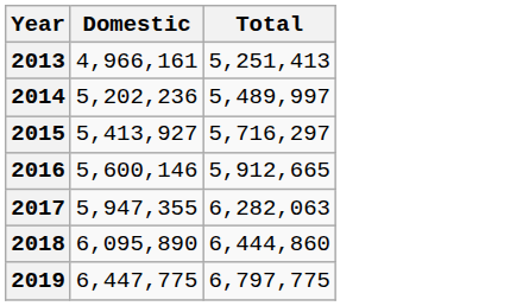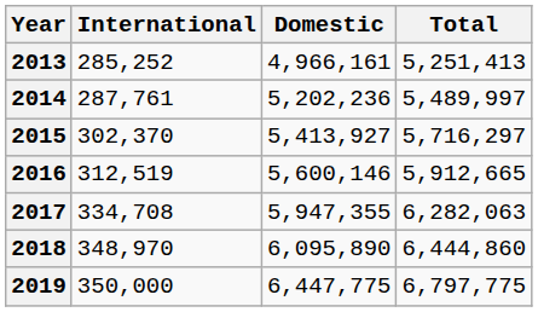+ column: International | 285,252 | 287,761 | 302,370 | 312,519 | 334,708 | 348,970 | 350,000
